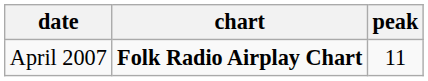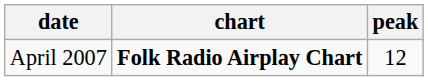April 2007 | peak: 11 -> 12
